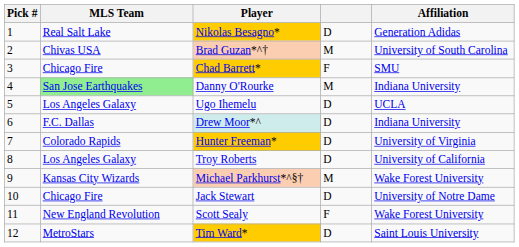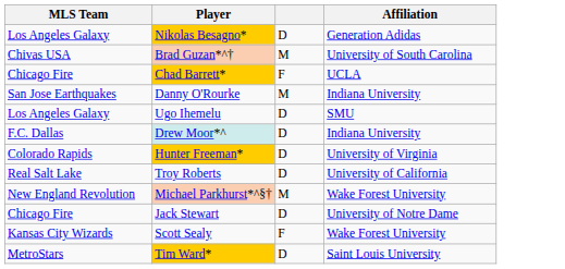- column: Pick # | 1 | 2 | 3 | 4 | 5 | 6 | 7 | 8 | 9 | 10 | 11 | 12
Nikolas Besagno* | MLS Team: Real Salt Lake -> Los Angeles Galaxy
Chad Barrett* | Affiliation: SMU -> UCLA
Danny O'Rourke | MLS Team: lightgreen background -> no background
Ugo Ihemelu | Affiliation: UCLA -> SMU
Troy Roberts | MLS Team: Los Angeles Galaxy -> Real Salt Lake
Michael Parkhurst*^§† | MLS Team: Kansas City Wizards -> New England Revolution
Scott Sealy | MLS Team: New England Revolution -> Kansas City Wizards
